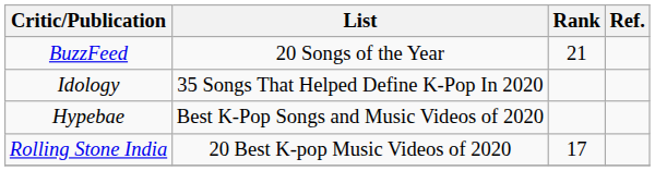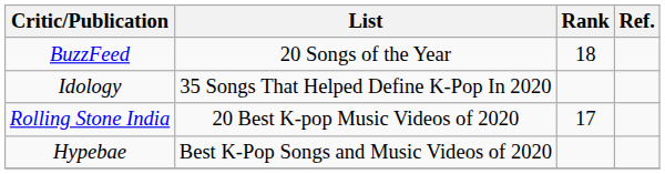BuzzFeed | Rank: 21 -> 18
rows swapped: Rolling Stone India <-> Hypebae
